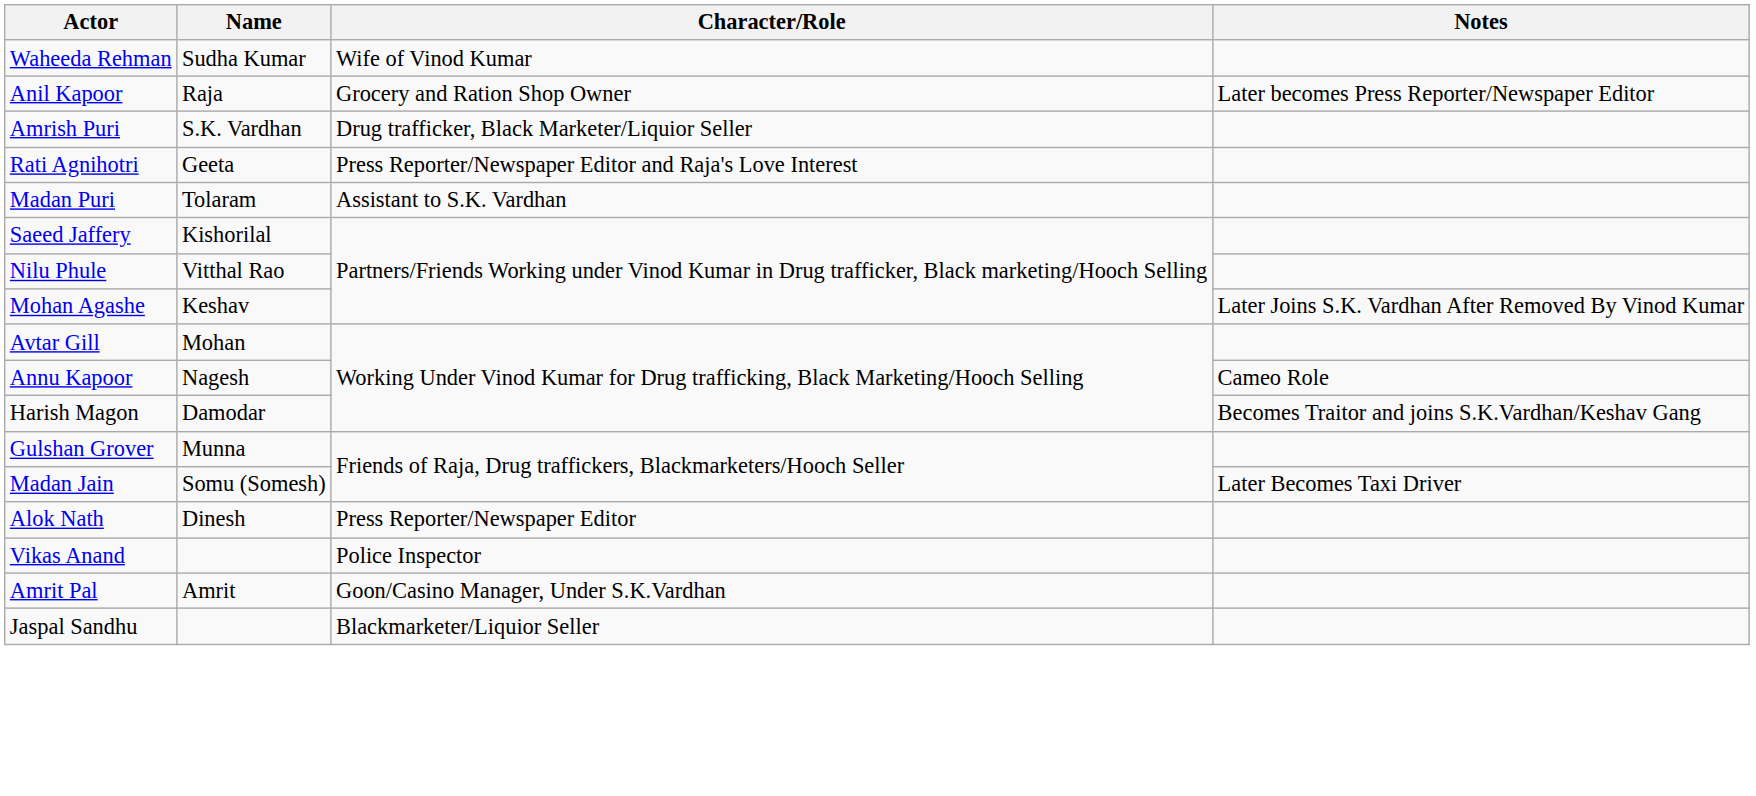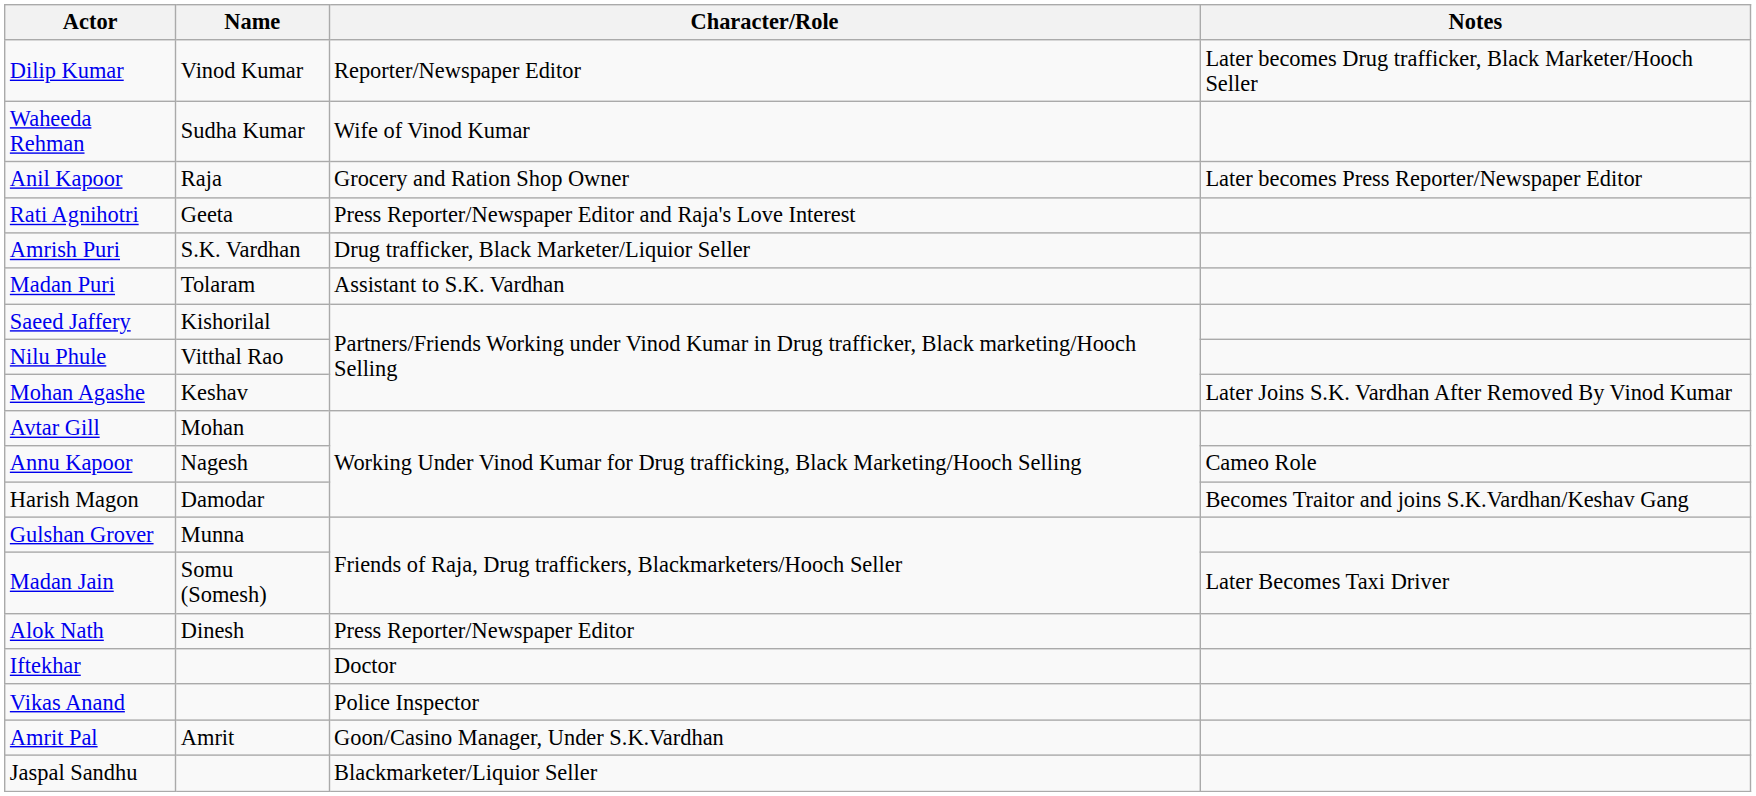+ row: Dilip Kumar | Vinod Kumar | Reporter/Newspaper Editor | Later becomes Drug trafficker, Black Marketer/Hooch Seller
rows swapped: Rati Agnihotri <-> Amrish Puri
+ row: Iftekhar | Doctor
